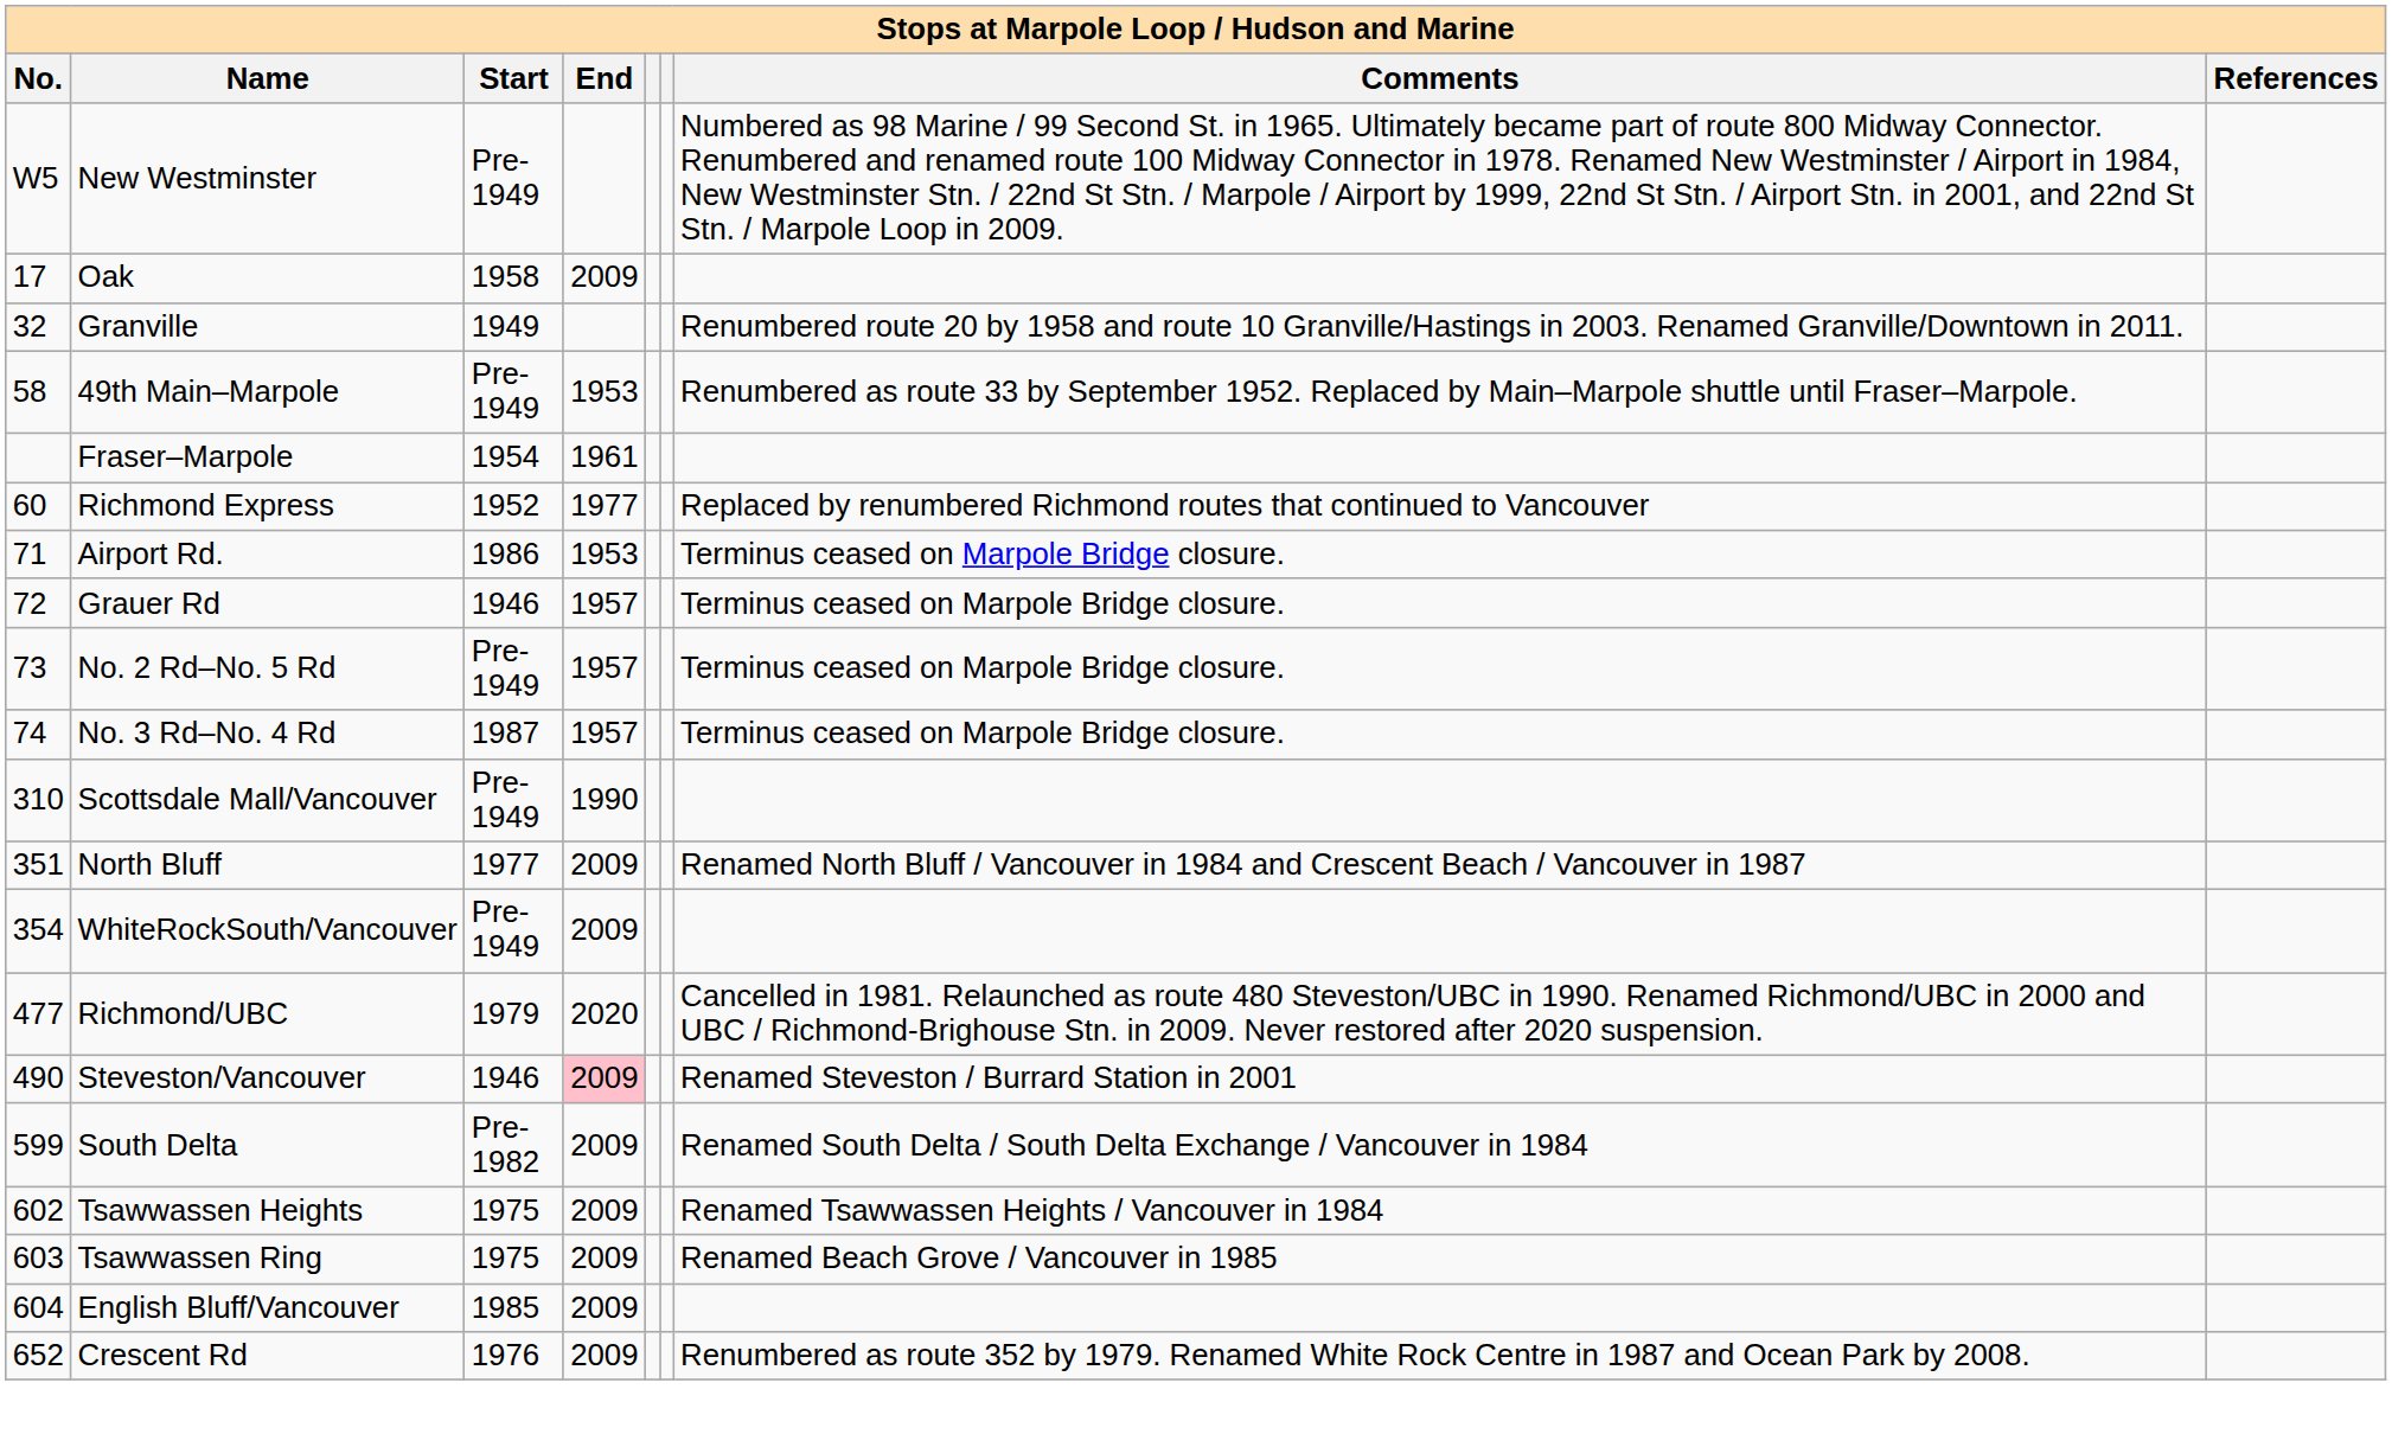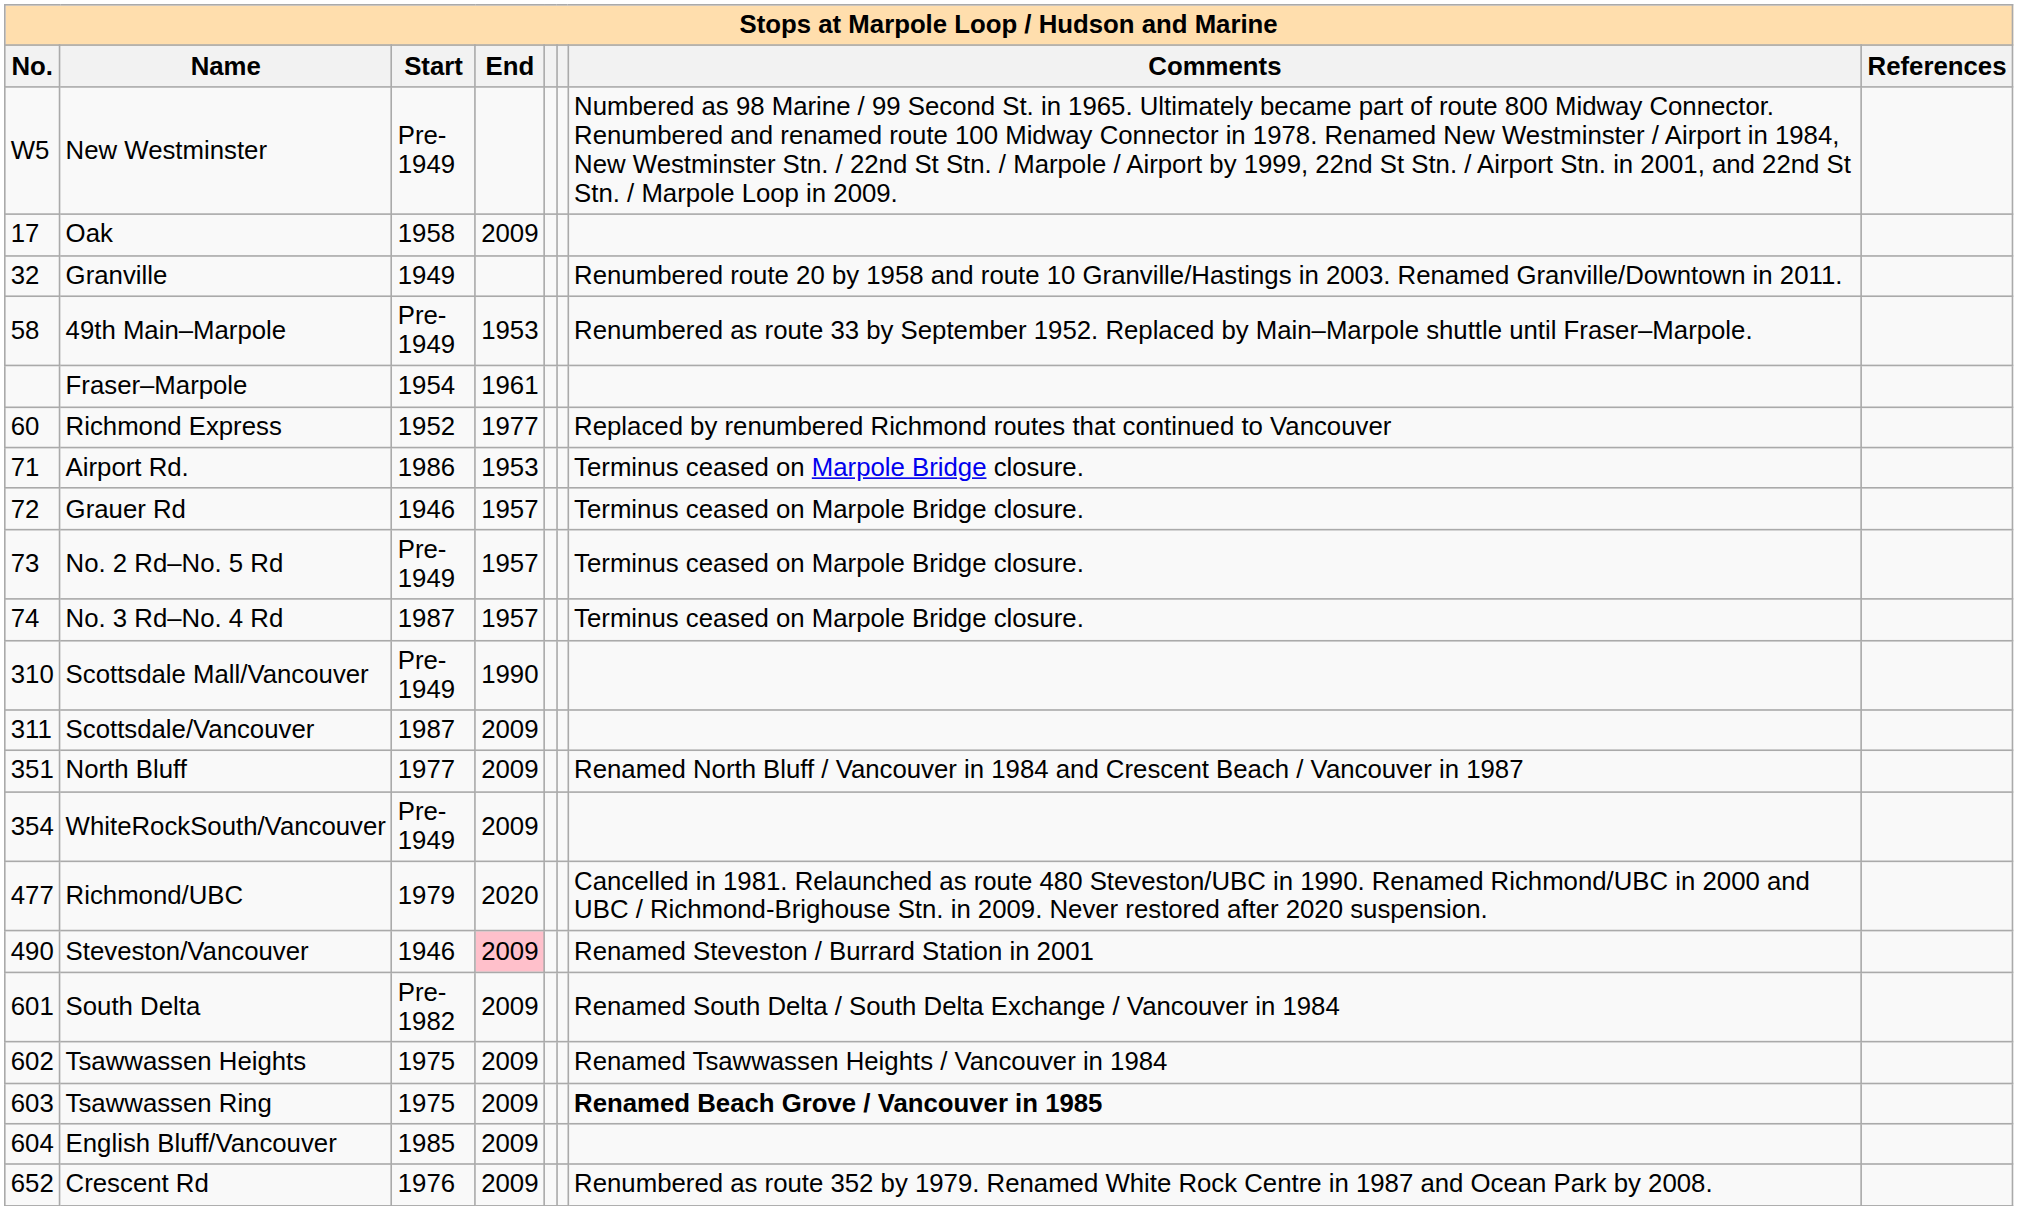+ row: 311 | Scottsdale/Vancouver | 1987 | 2009
South Delta | No.: 599 -> 601
Tsawwassen Ring | Comments: normal -> bold
